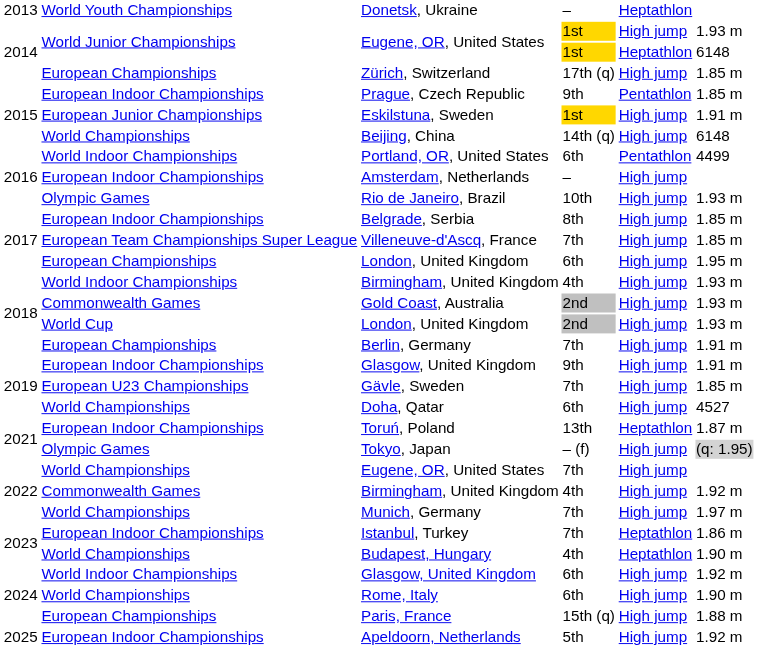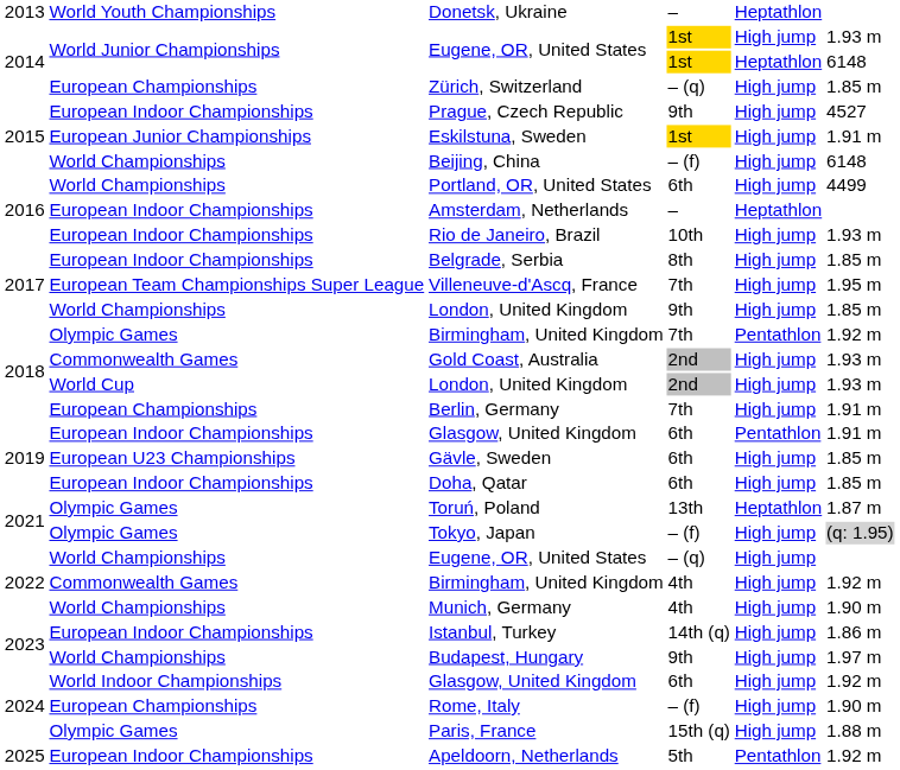Zürich, Switzerland | column 4: 17th (q) -> – (q)
Prague, Czech Republic | column 5: Pentathlon -> High jump
Prague, Czech Republic | column 6: 1.85 m -> 4527
Beijing, China | column 4: 14th (q) -> – (f)
Portland, OR, United States | column 2: World Indoor Championships -> World Championships
Portland, OR, United States | column 5: Pentathlon -> High jump
Amsterdam, Netherlands | column 5: High jump -> Heptathlon
Rio de Janeiro, Brazil | column 2: Olympic Games -> European Indoor Championships
Villeneuve-d'Ascq, France | column 6: 1.85 m -> 1.95 m
2017 / London, United Kingdom | column 2: European Championships -> World Championships
2017 / London, United Kingdom | column 4: 6th -> 9th
2017 / London, United Kingdom | column 6: 1.95 m -> 1.85 m
2018 / Birmingham, United Kingdom | column 2: World Indoor Championships -> Olympic Games
2018 / Birmingham, United Kingdom | column 4: 4th -> 7th
2018 / Birmingham, United Kingdom | column 5: High jump -> Pentathlon
2018 / Birmingham, United Kingdom | column 6: 1.93 m -> 1.92 m
2019 / Glasgow, United Kingdom | column 4: 9th -> 6th
2019 / Glasgow, United Kingdom | column 5: High jump -> Pentathlon
Gävle, Sweden | column 4: 7th -> 6th
Doha, Qatar | column 2: World Championships -> European Indoor Championships
Doha, Qatar | column 6: 4527 -> 1.85 m
Toruń, Poland | column 2: European Indoor Championships -> Olympic Games
2022 / Eugene, OR, United States | column 4: 7th -> – (q)
Munich, Germany | column 4: 7th -> 4th
Munich, Germany | column 6: 1.97 m -> 1.90 m
Istanbul, Turkey | column 4: 7th -> 14th (q)
Istanbul, Turkey | column 5: Heptathlon -> High jump
Budapest, Hungary | column 4: 4th -> 9th
Budapest, Hungary | column 5: Heptathlon -> High jump
Budapest, Hungary | column 6: 1.90 m -> 1.97 m
Rome, Italy | column 2: World Championships -> European Championships
Rome, Italy | column 4: 6th -> – (f)
Paris, France | column 2: European Championships -> Olympic Games
Apeldoorn, Netherlands | column 5: High jump -> Pentathlon
